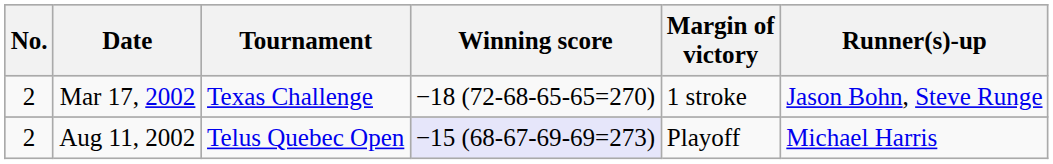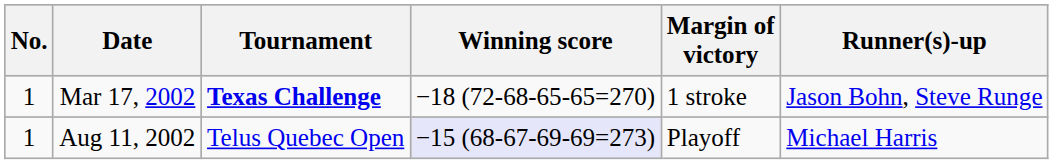Mar 17, 2002 | No.: 2 -> 1
Mar 17, 2002 | Tournament: normal -> bold
Aug 11, 2002 | No.: 2 -> 1
